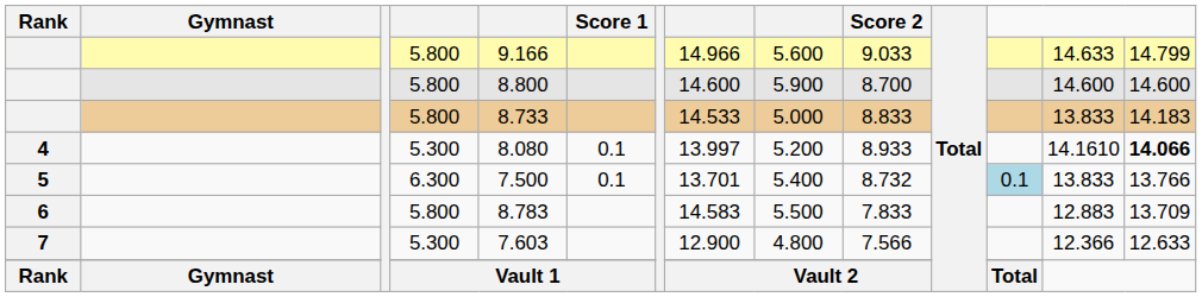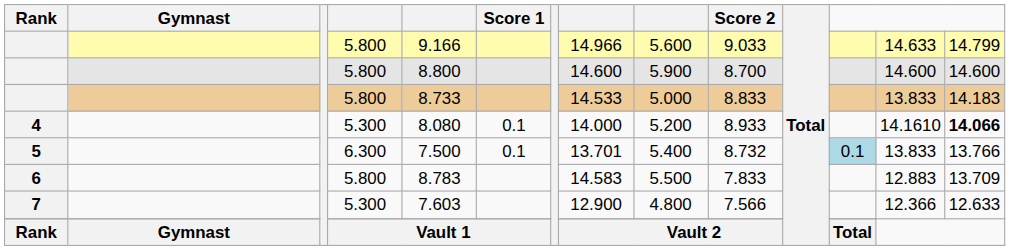4 | column 8: 13.997 -> 14.000
